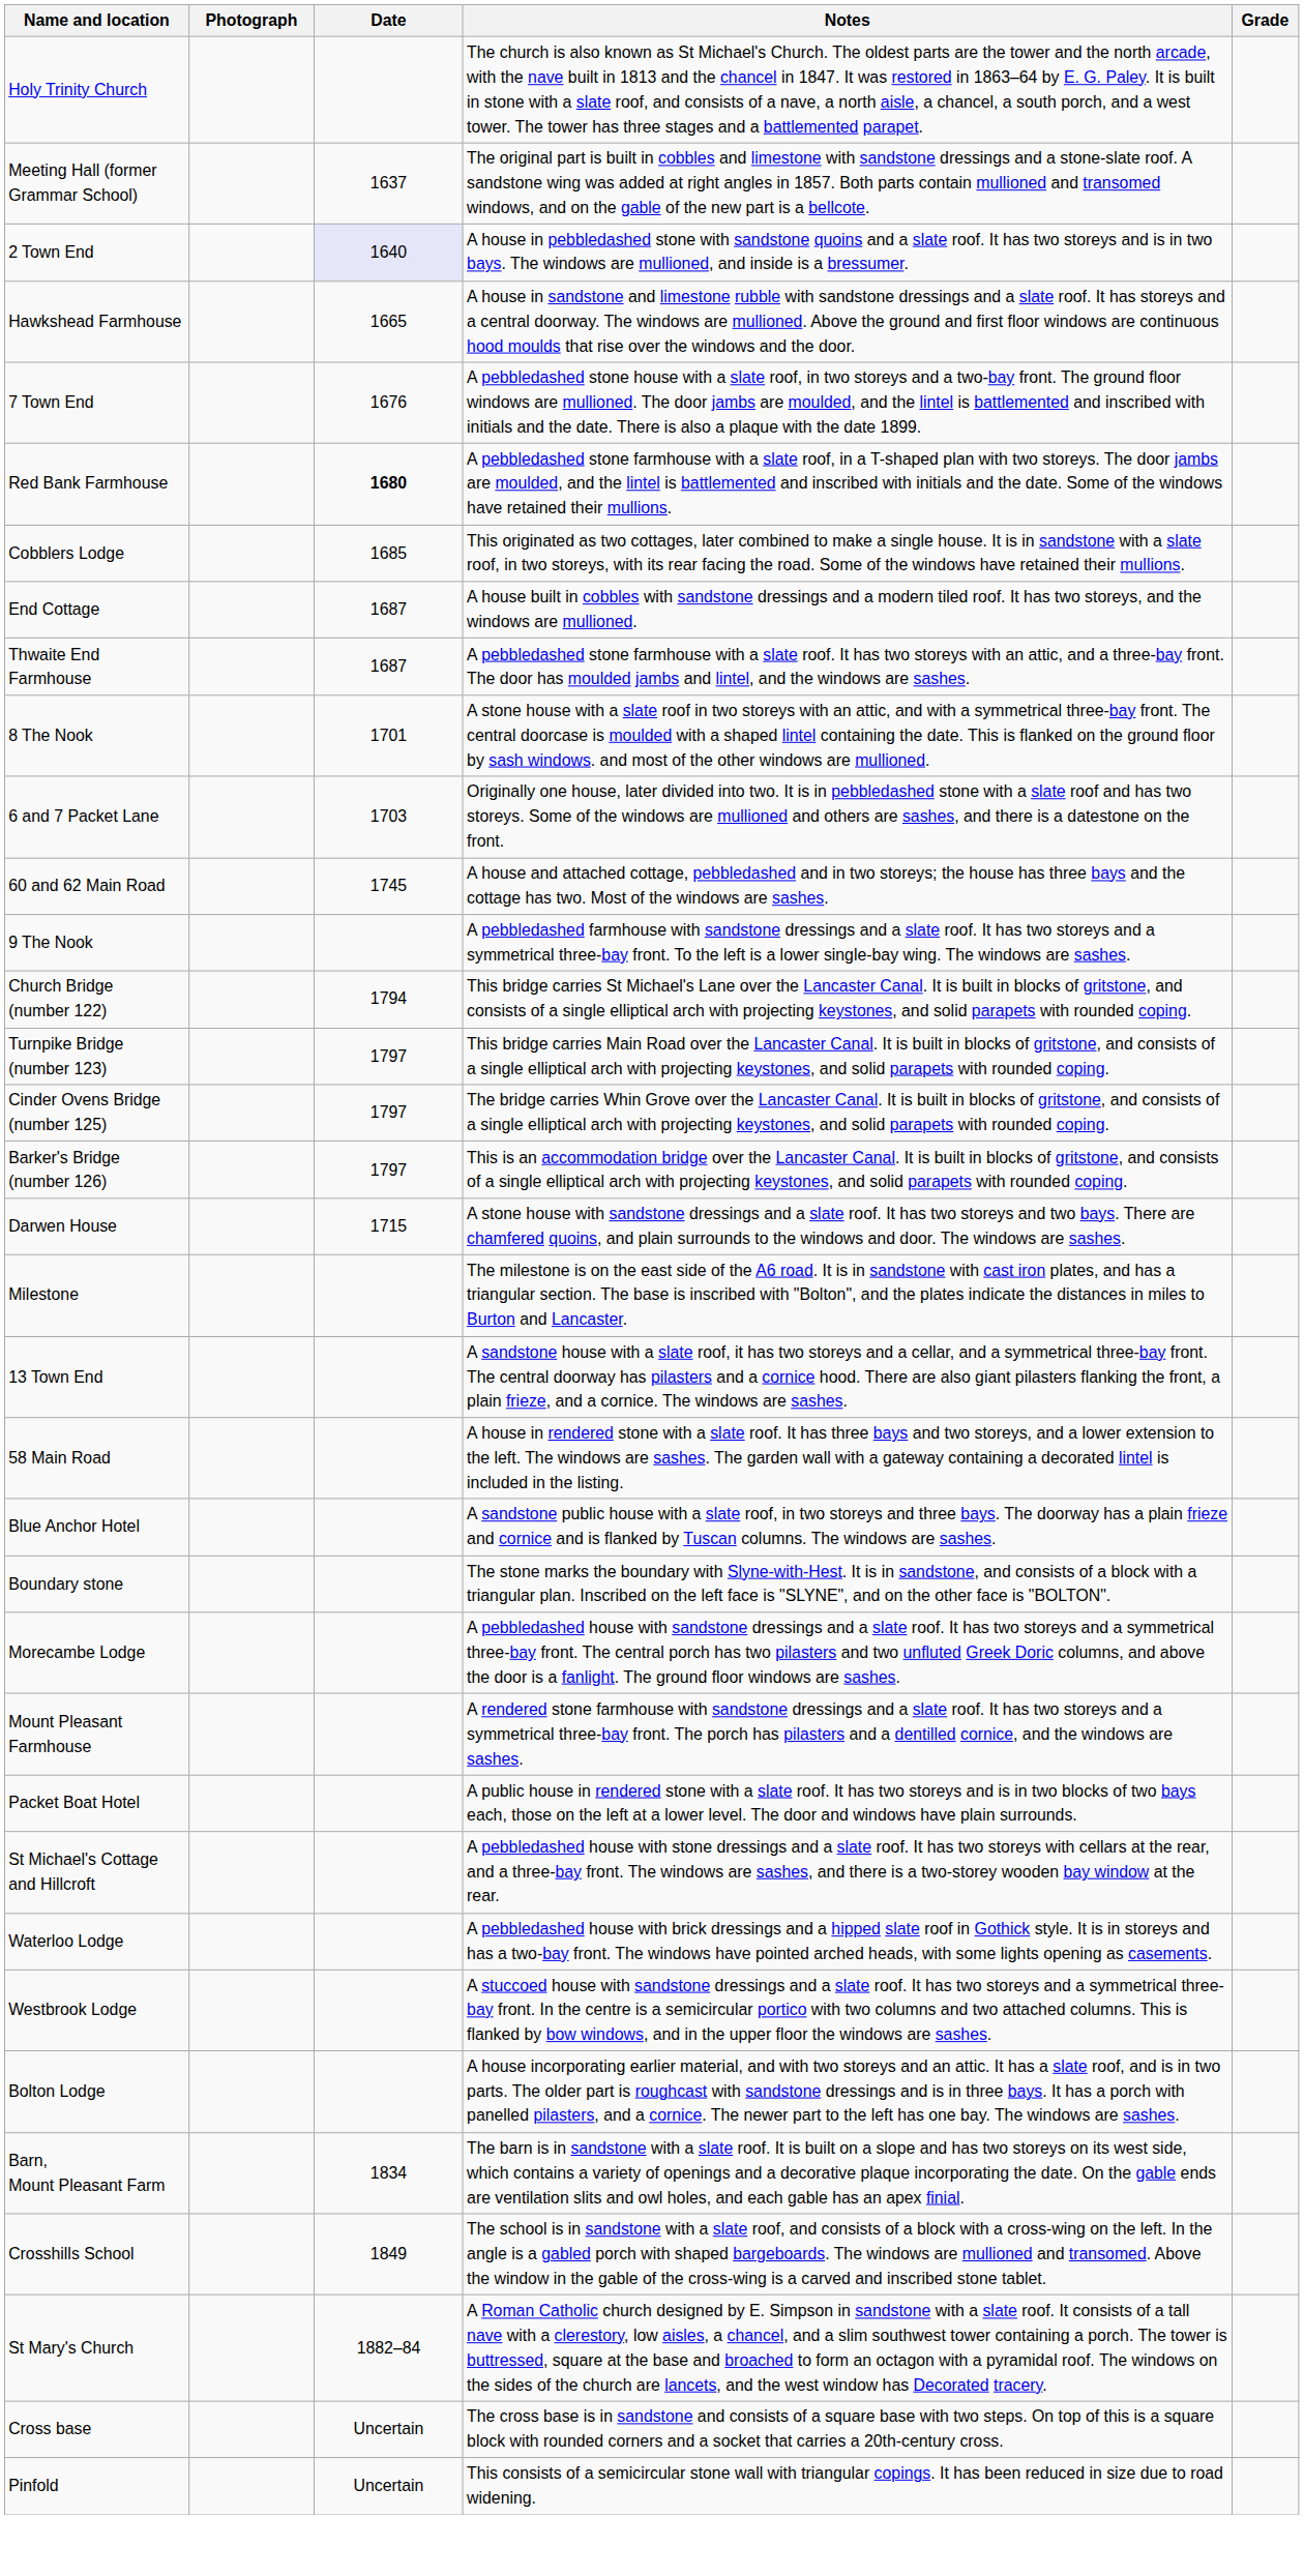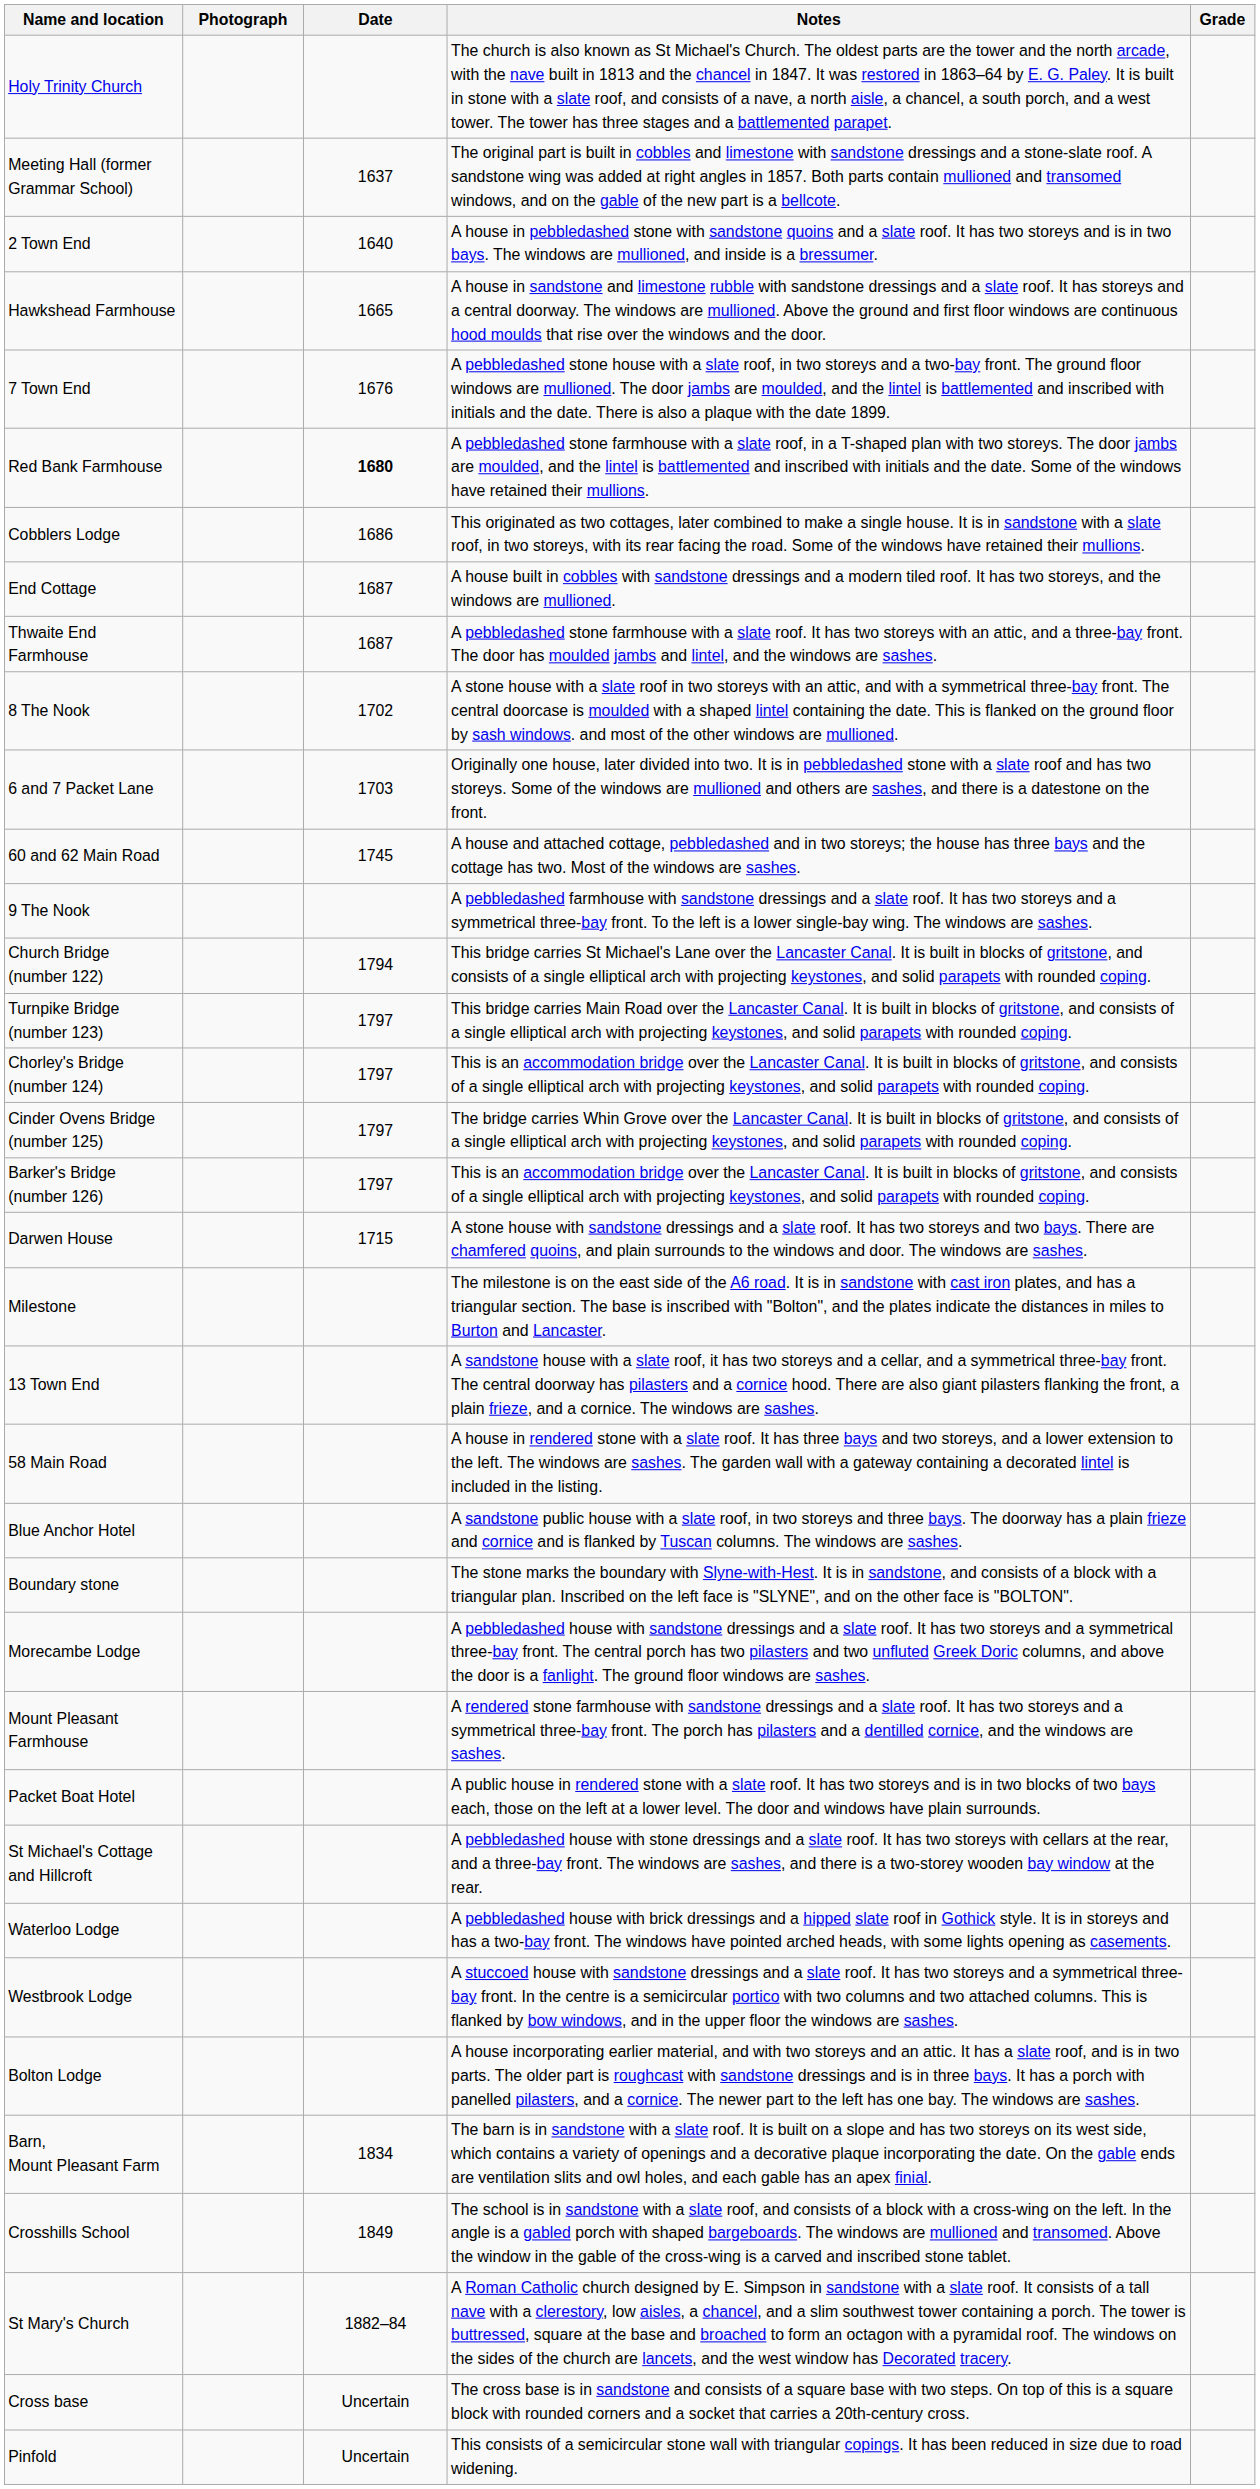2 Town End | Date: lavender background -> no background
Cobblers Lodge | Date: 1685 -> 1686
8 The Nook | Date: 1701 -> 1702
+ row: Chorley's Bridge (number 124) | 1797 | This is an accommodation bridge over the Lancaster Canal. It is built in blocks of gritstone, and consists of a single elliptical arch with projecting keystones, and solid parapets with rounded coping.
